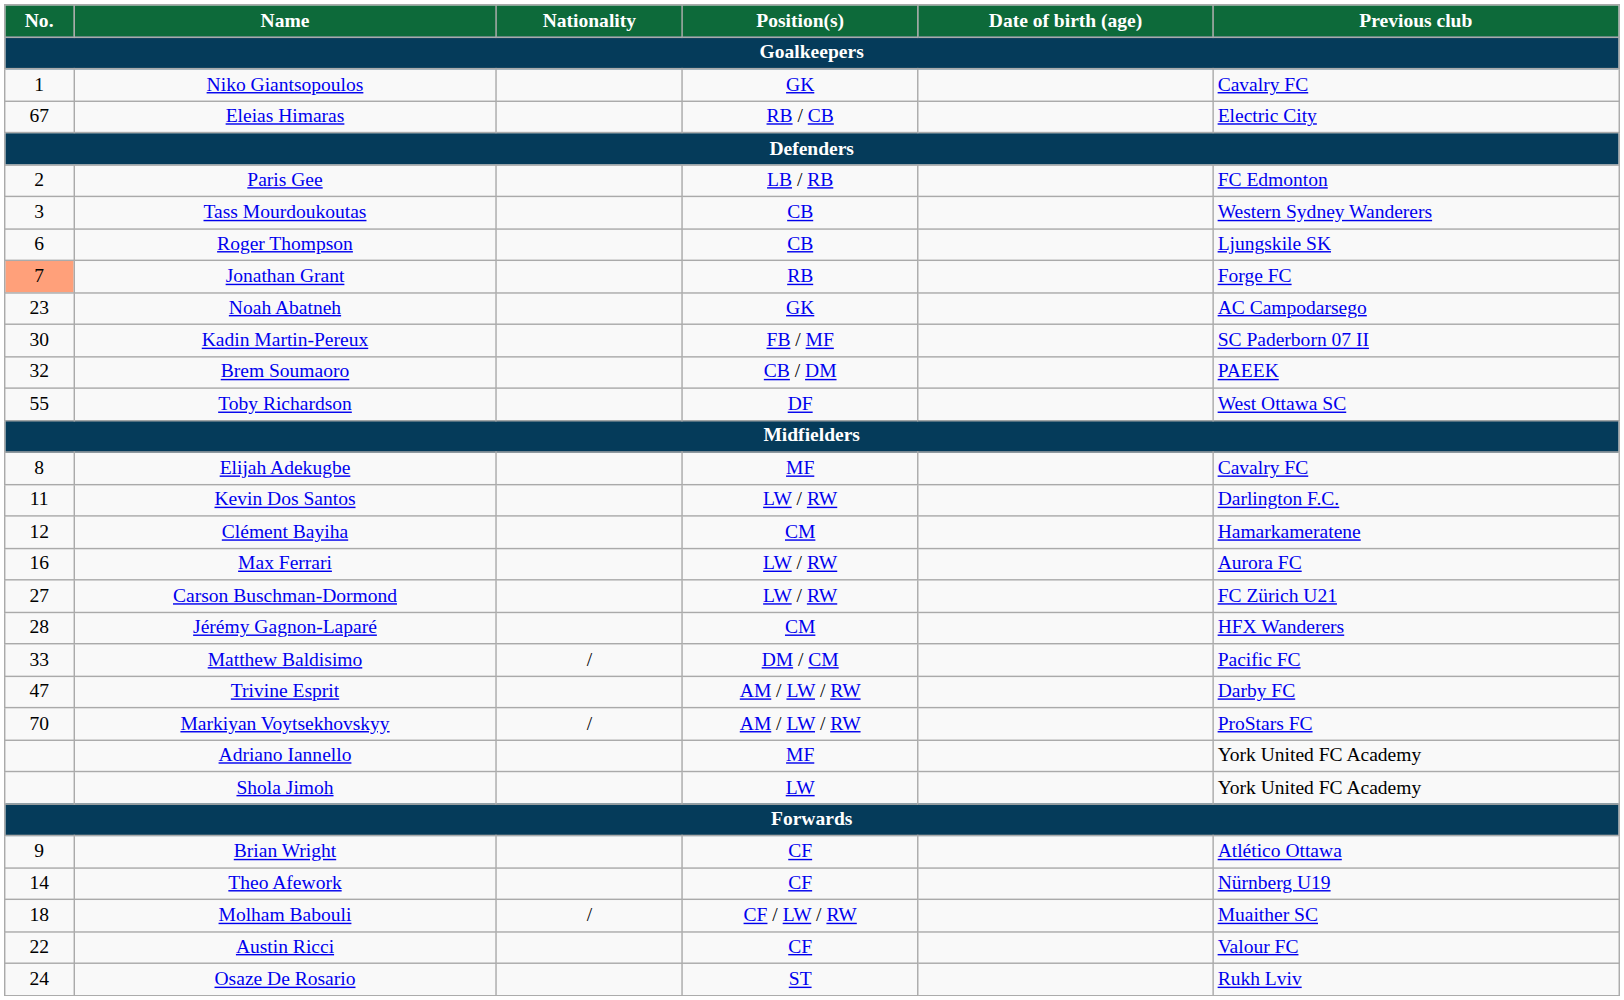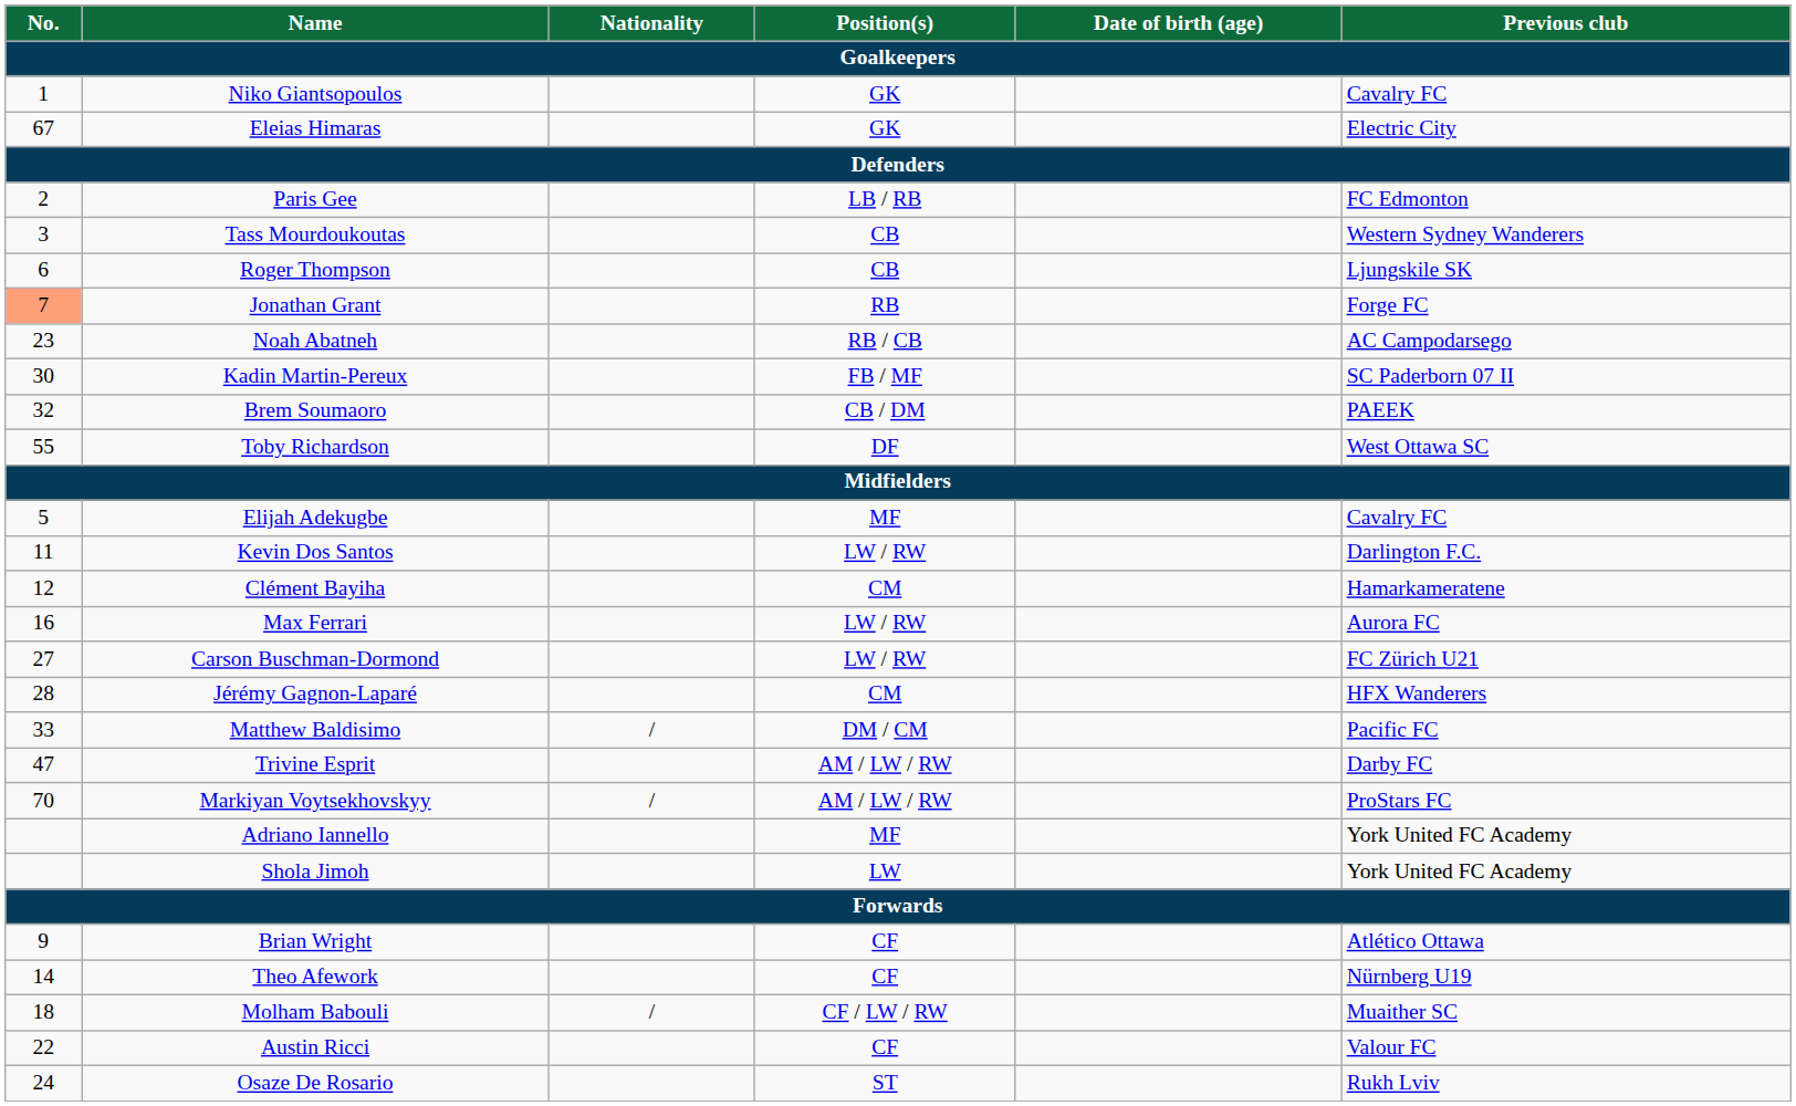Eleias Himaras | Position(s): RB / CB -> GK
Noah Abatneh | Position(s): GK -> RB / CB
Elijah Adekugbe | No.: 8 -> 5
